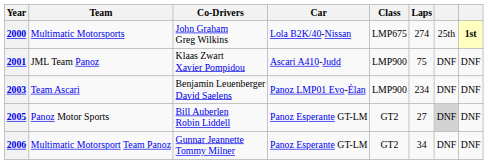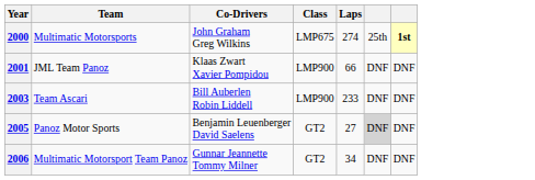- column: Car | Lola B2K/40-Nissan | Ascari A410-Judd | Panoz LMP01 Evo-Élan | Panoz Esperante GT-LM | Panoz Esperante GT-LM
2001 | Laps: 75 -> 66
2003 | Co-Drivers: Benjamin Leuenberger David Saelens -> Bill Auberlen Robin Liddell
2003 | Laps: 234 -> 233
2005 | Co-Drivers: Bill Auberlen Robin Liddell -> Benjamin Leuenberger David Saelens
